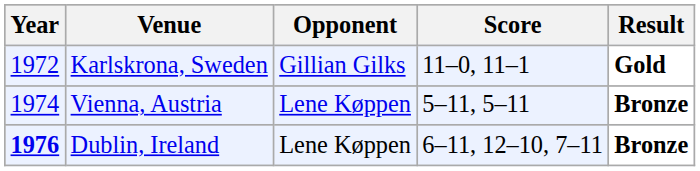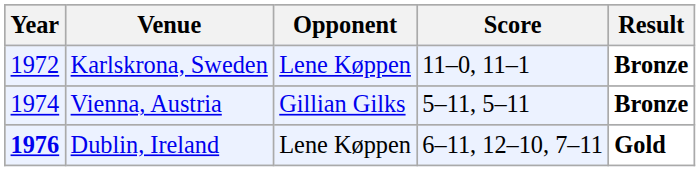Karlskrona, Sweden | Opponent: Gillian Gilks -> Lene Køppen
Karlskrona, Sweden | Result: Gold -> Bronze
Vienna, Austria | Opponent: Lene Køppen -> Gillian Gilks
Dublin, Ireland | Result: Bronze -> Gold
